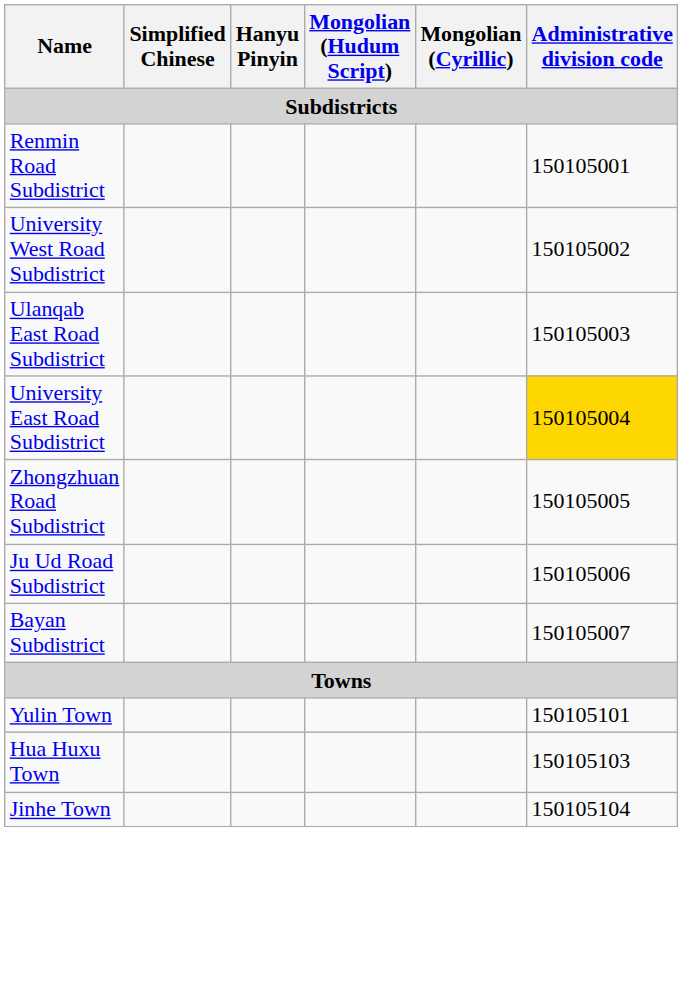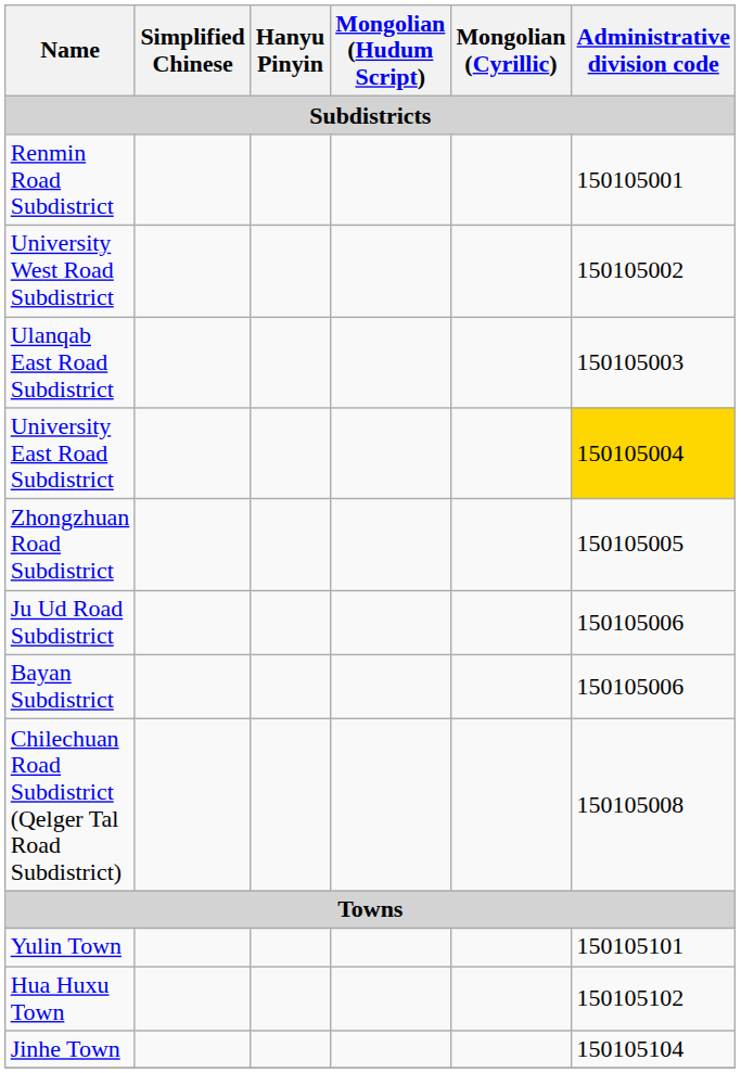Bayan Subdistrict | Administrative division code: 150105007 -> 150105006
+ row: Chilechuan Road Subdistrict (Qelger Tal Road Subdistrict) | 150105008
Hua Huxu Town | Administrative division code: 150105103 -> 150105102
